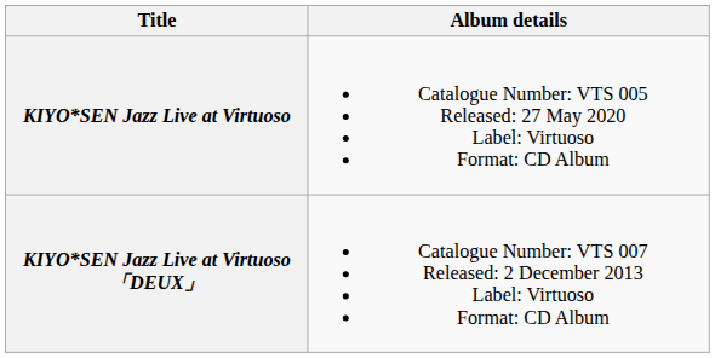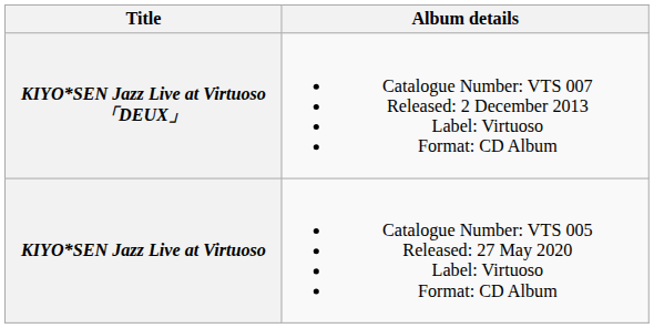rows swapped: KIYO*SEN Jazz Live at Virtuoso <-> KIYO*SEN Jazz Live at Virtuoso 「DEUX」
